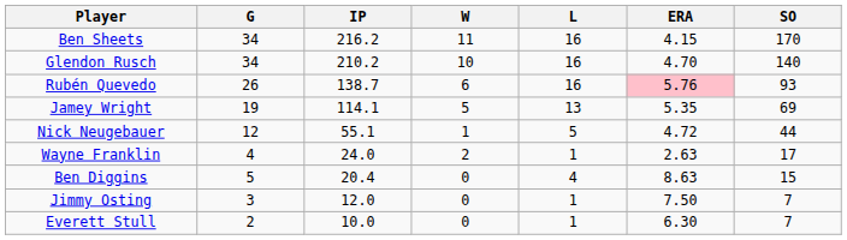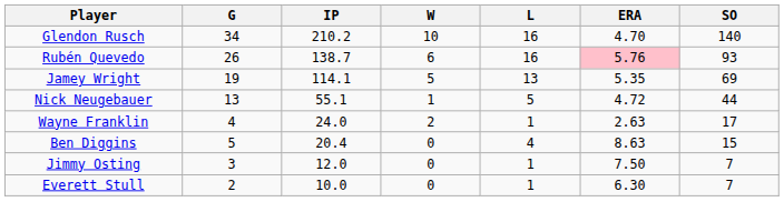- row: Ben Sheets | 34 | 216.2 | 11 | 16 | 4.15 | 170
Nick Neugebauer | G: 12 -> 13
